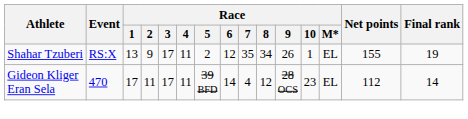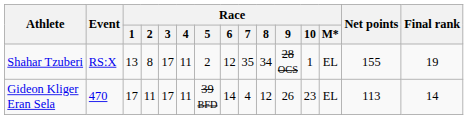Shahar Tzuberi | Race / 2: 9 -> 8
Shahar Tzuberi | Race / 9: 26 -> 28 OCS
Gideon Kliger Eran Sela | Race / 9: 28 OCS -> 26
Gideon Kliger Eran Sela | Net points: 112 -> 113
